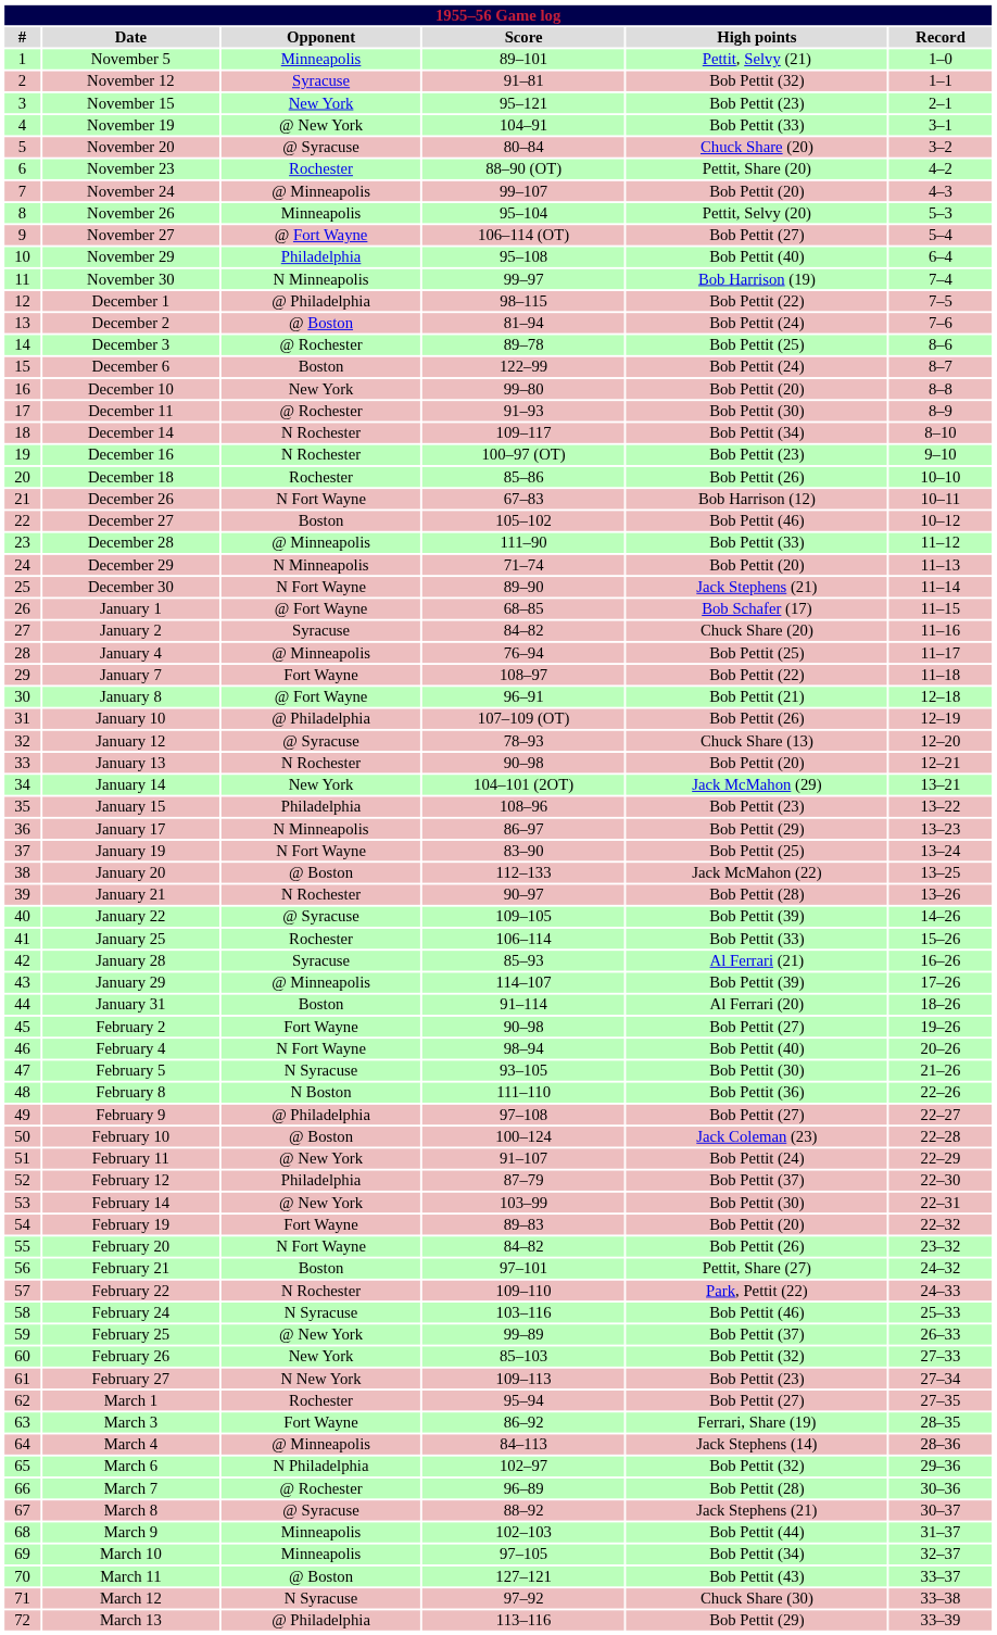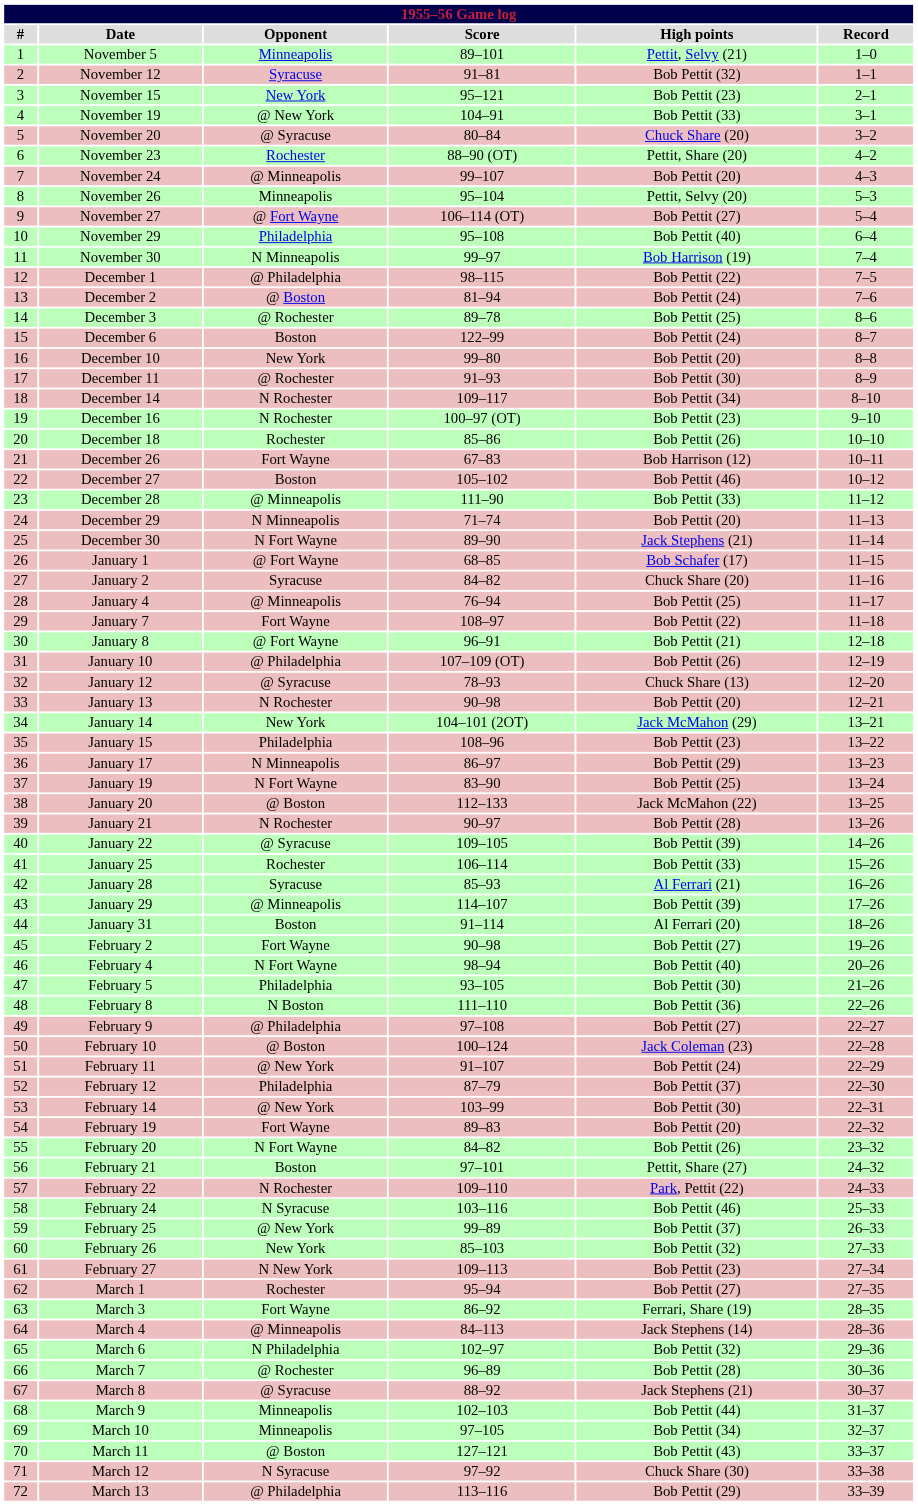December 26 | Opponent: N Fort Wayne -> Fort Wayne
February 5 | Opponent: N Syracuse -> Philadelphia
